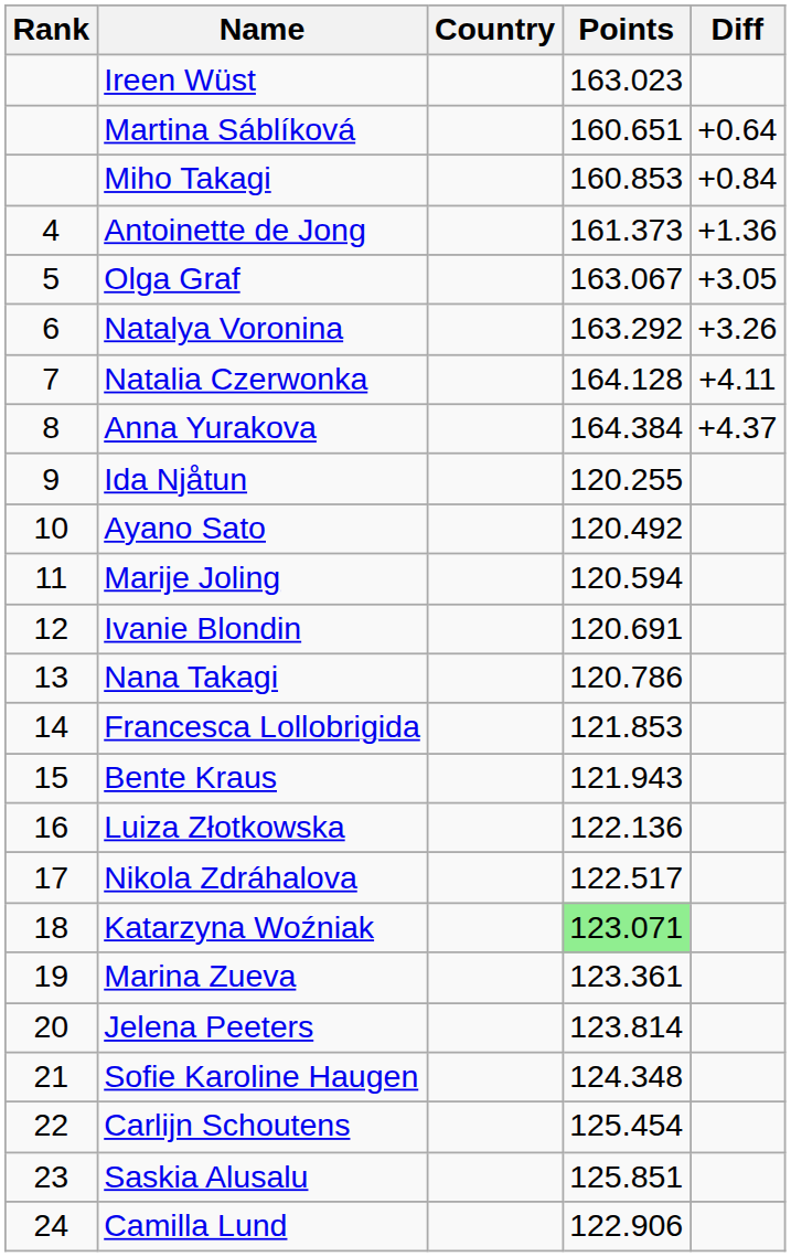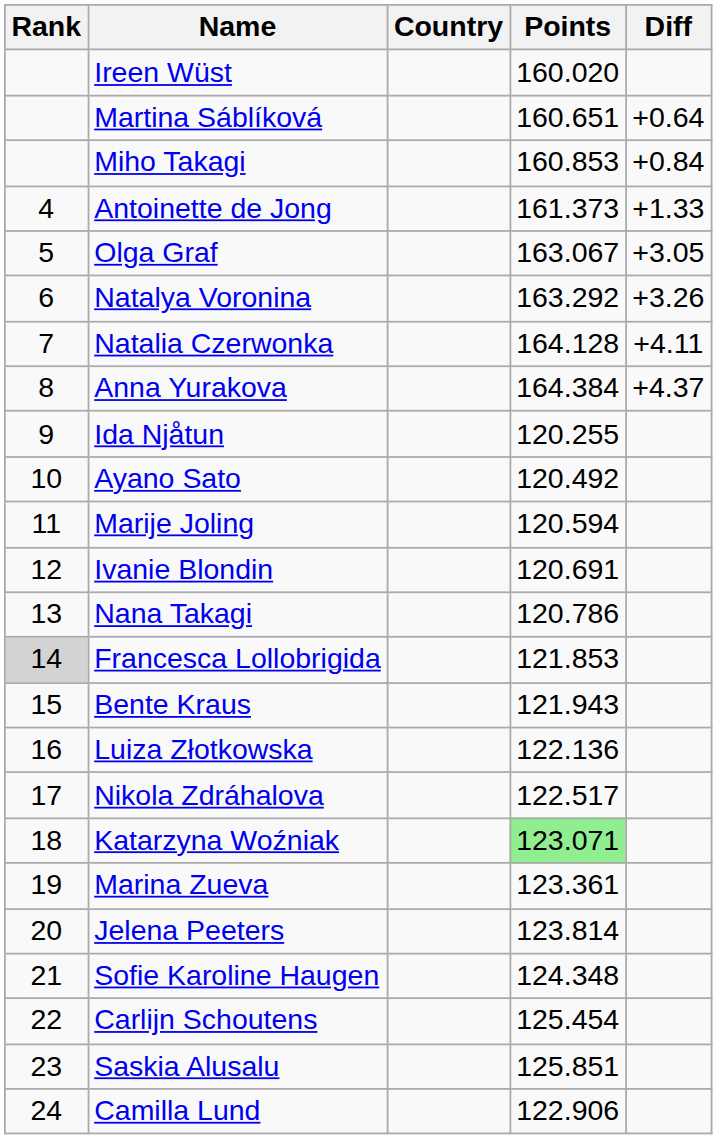Ireen Wüst | Points: 163.023 -> 160.020
Antoinette de Jong | Diff: +1.36 -> +1.33
Francesca Lollobrigida | Rank: no background -> lightgrey background
